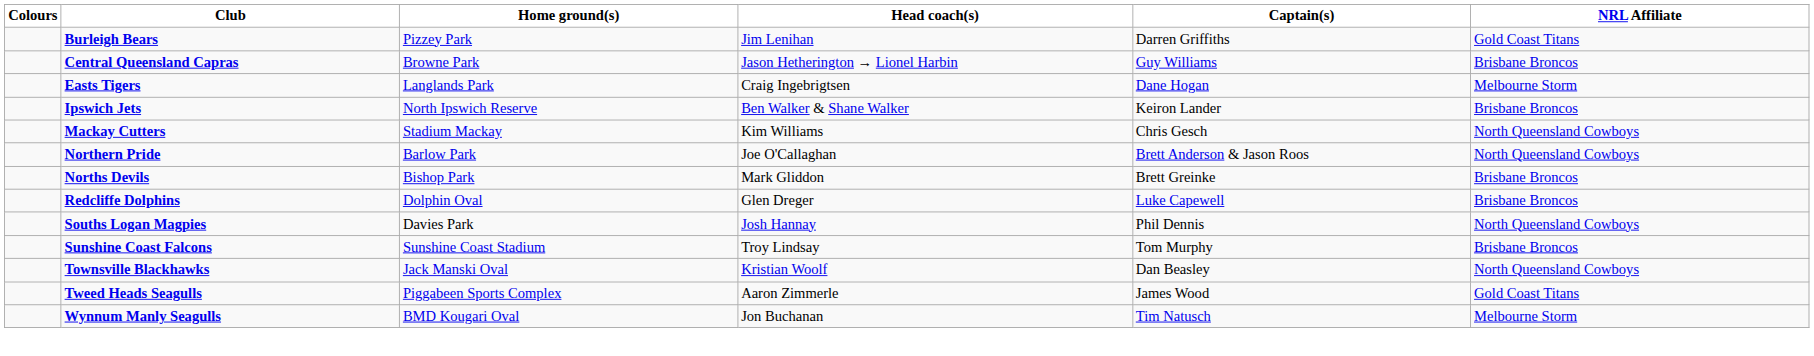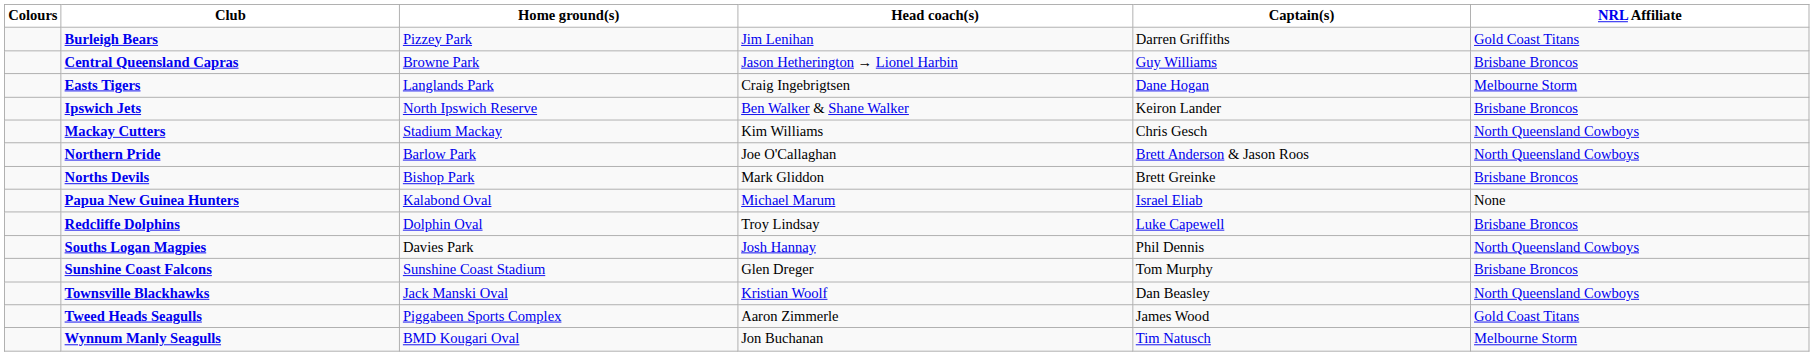+ row: Papua New Guinea Hunters | Kalabond Oval | Michael Marum | Israel Eliab | None
Redcliffe Dolphins | Head coach(s): Glen Dreger -> Troy Lindsay
Sunshine Coast Falcons | Head coach(s): Troy Lindsay -> Glen Dreger
